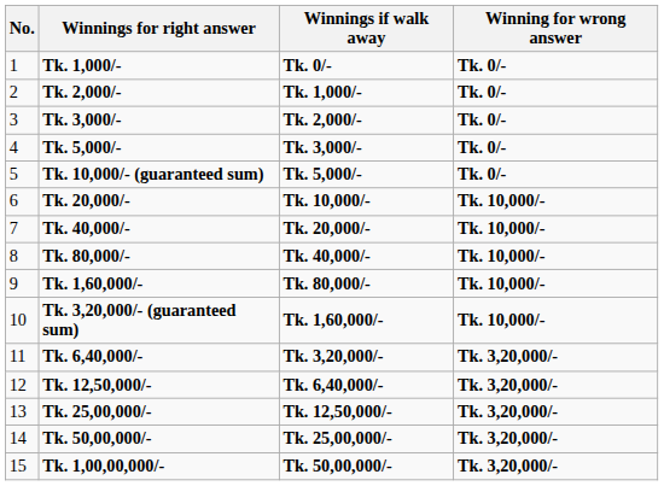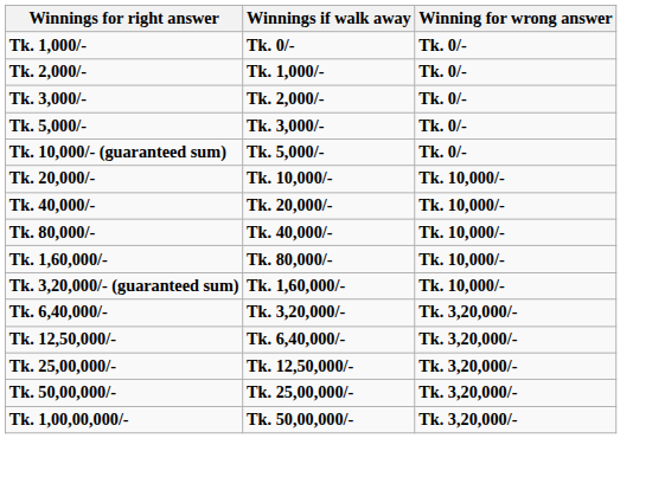- column: No. | 1 | 2 | 3 | 4 | 5 | 6 | 7 | 8 | 9 | 10 | 11 | 12 | 13 | 14 | 15
